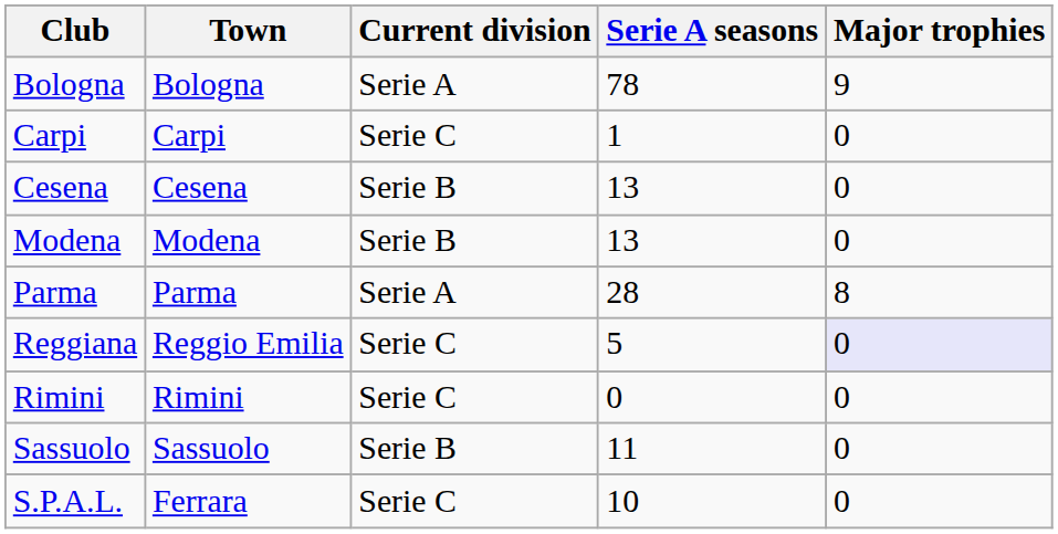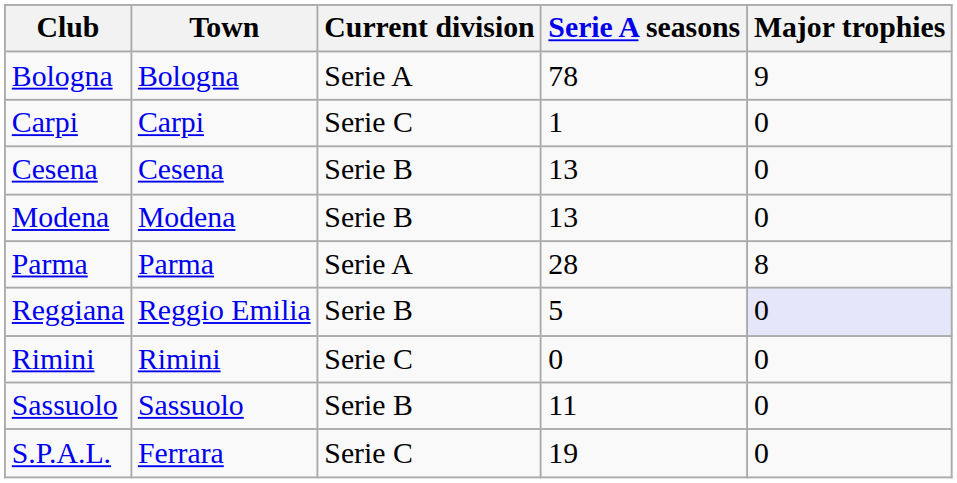Reggiana | Current division: Serie C -> Serie B
S.P.A.L. | Serie A seasons: 10 -> 19
